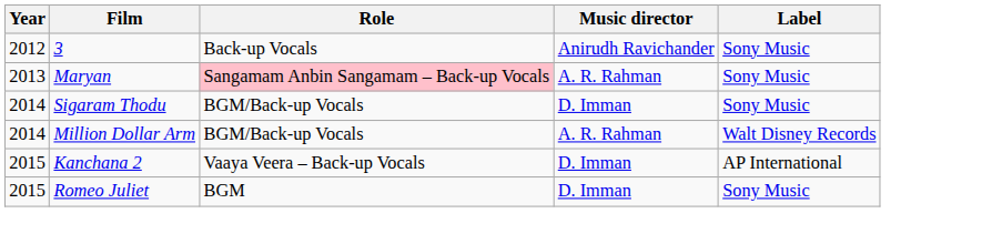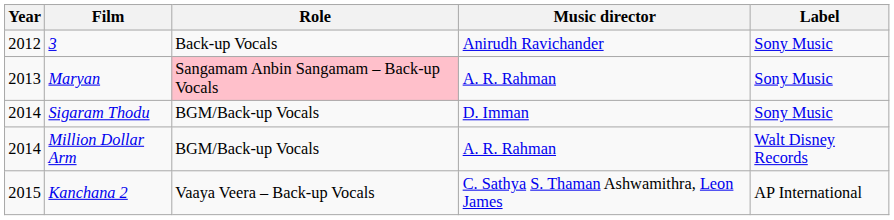Kanchana 2 | Music director: D. Imman -> C. Sathya S. Thaman Ashwamithra, Leon James
- row: 2015 | Romeo Juliet | BGM | D. Imman | Sony Music
